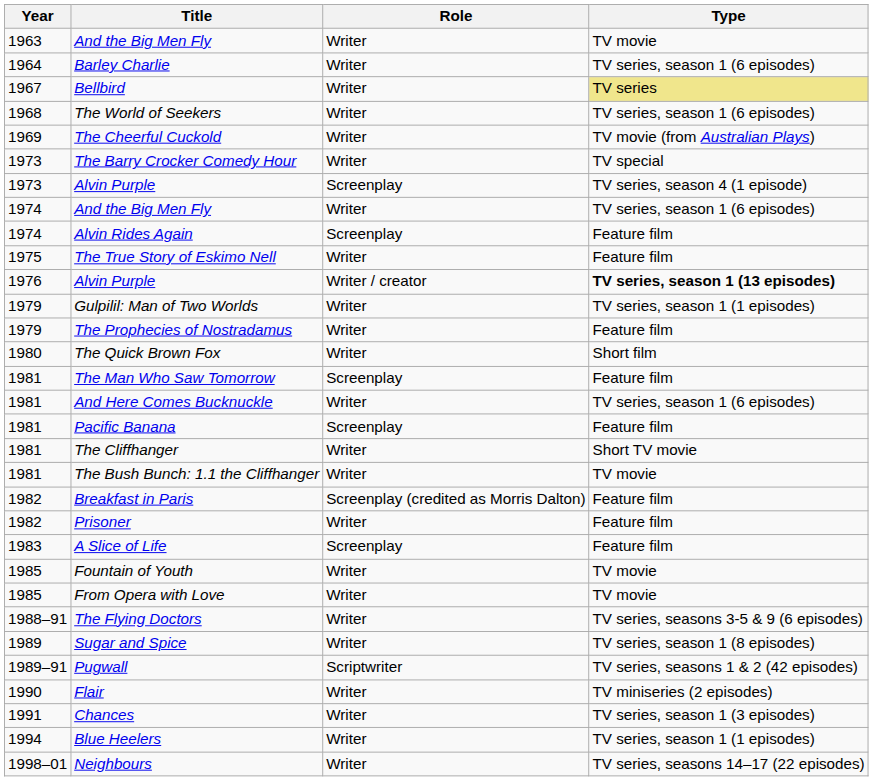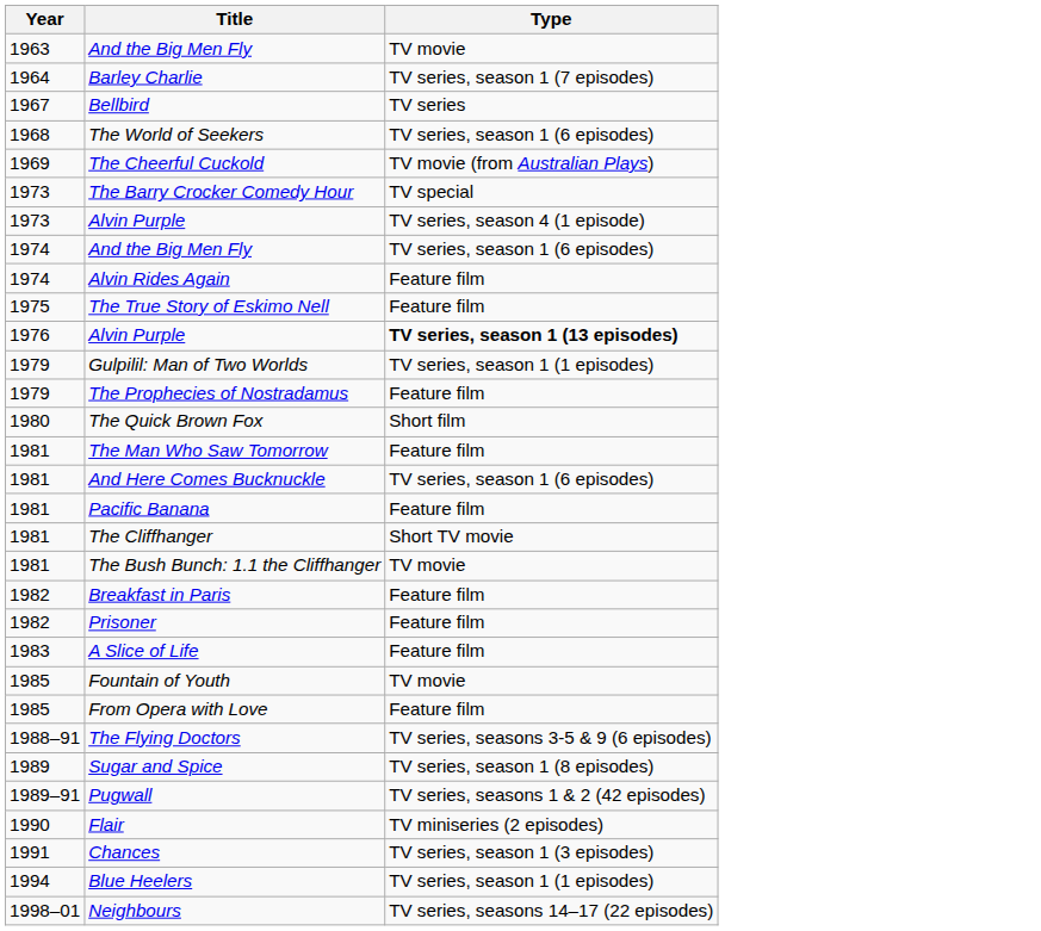- column: Role | Writer | Writer | Writer | Writer | Writer | Writer | Screenplay | Writer | Screenplay | Writer | Writer / creator | Writer | Writer | Writer | Screenplay | Writer | Screenplay | Writer | Writer | Screenplay (credited as Morris Dalton) | Writer | Screenplay | Writer | Writer | Writer | Writer | Scriptwriter | Writer | Writer | Writer | Writer
Barley Charlie | Type: TV series, season 1 (6 episodes) -> TV series, season 1 (7 episodes)
Bellbird | Type: khaki background -> no background
From Opera with Love | Type: TV movie -> Feature film
